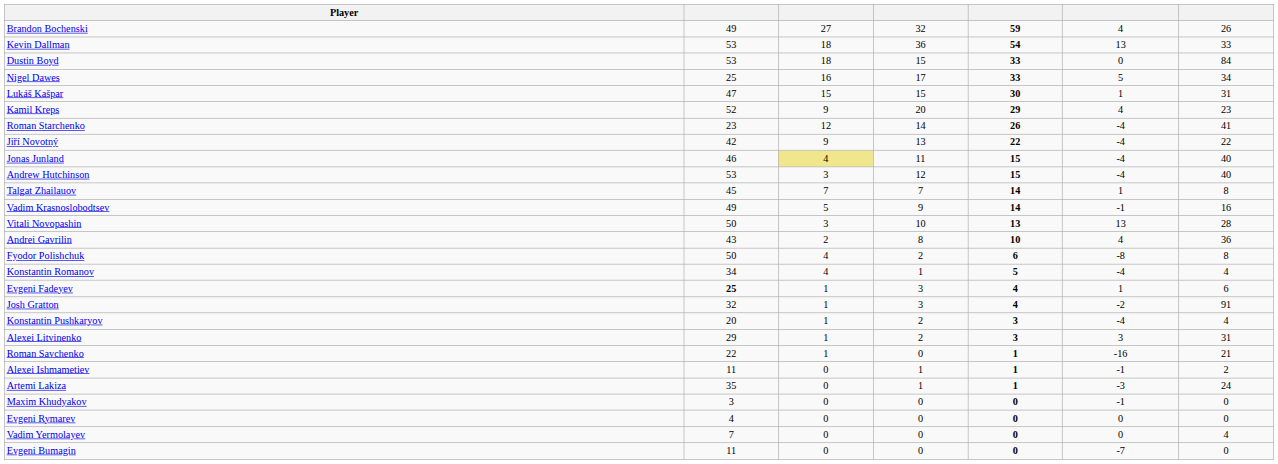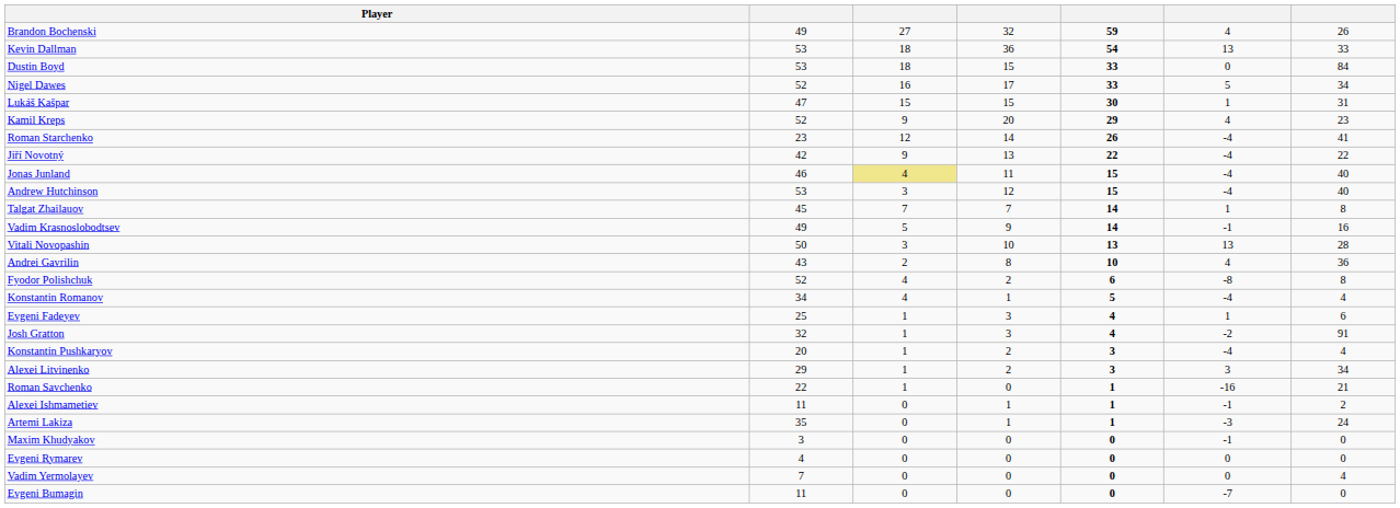Nigel Dawes | column 2: 25 -> 52
Fyodor Polishchuk | column 2: 50 -> 52
Evgeni Fadeyev | column 2: bold -> normal
Alexei Litvinenko | column 7: 31 -> 34
